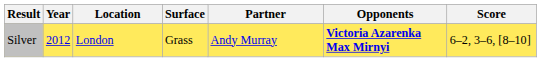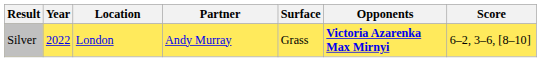columns swapped: Surface <-> Partner
Silver | Year: 2012 -> 2022
